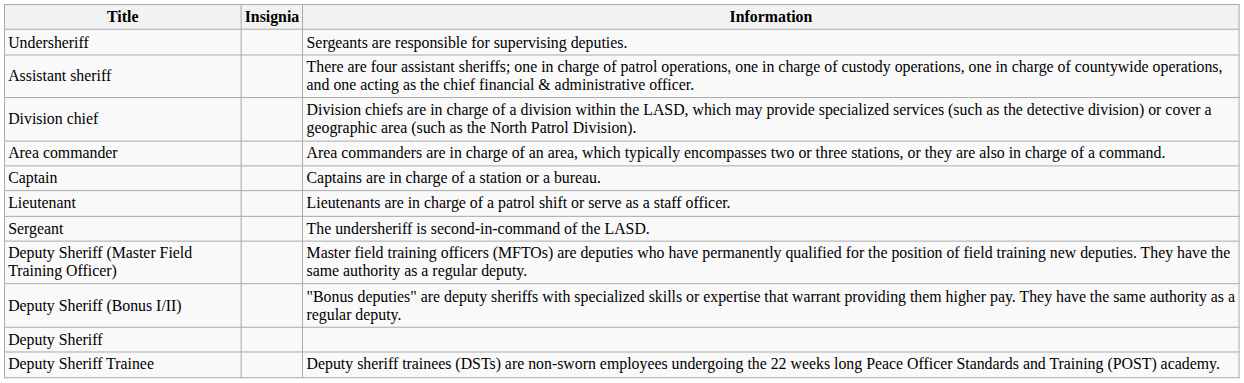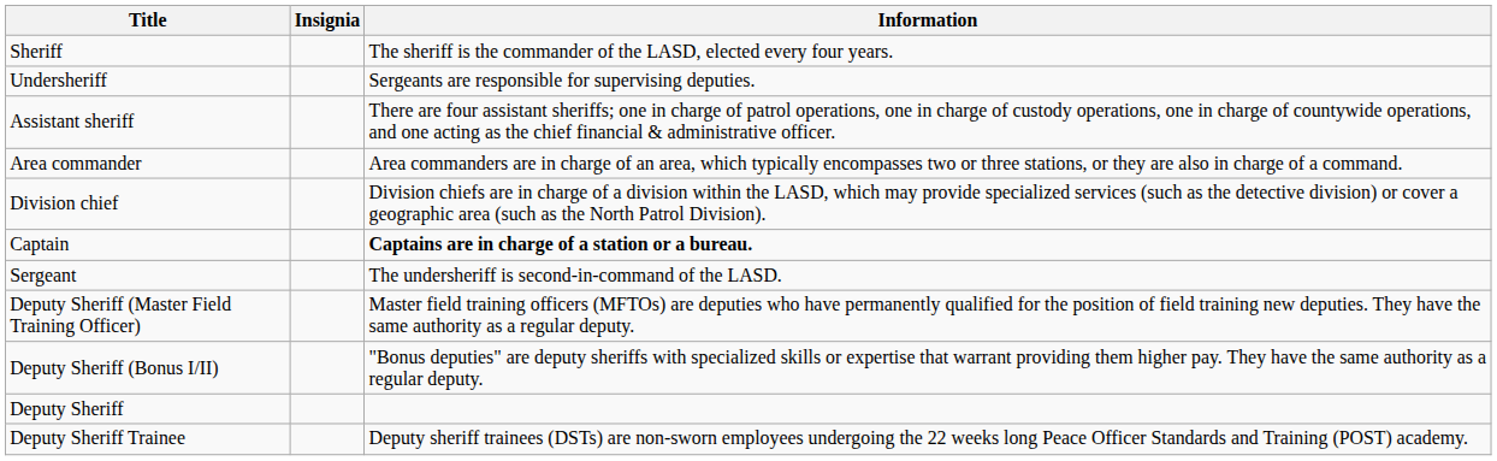+ row: Sheriff | The sheriff is the commander of the LASD, elected every four years.
rows swapped: Division chief <-> Area commander
Captain | Information: normal -> bold
- row: Lieutenant | Lieutenants are in charge of a patrol shift or serve as a staff officer.
